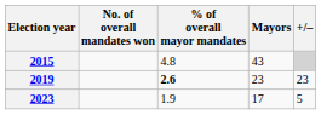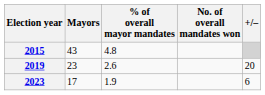columns swapped: Mayors <-> No. of overall mandates won
2019 | % of overall mayor mandates: bold -> normal
2019 | +/–: 23 -> 20
2023 | +/–: 5 -> 6
